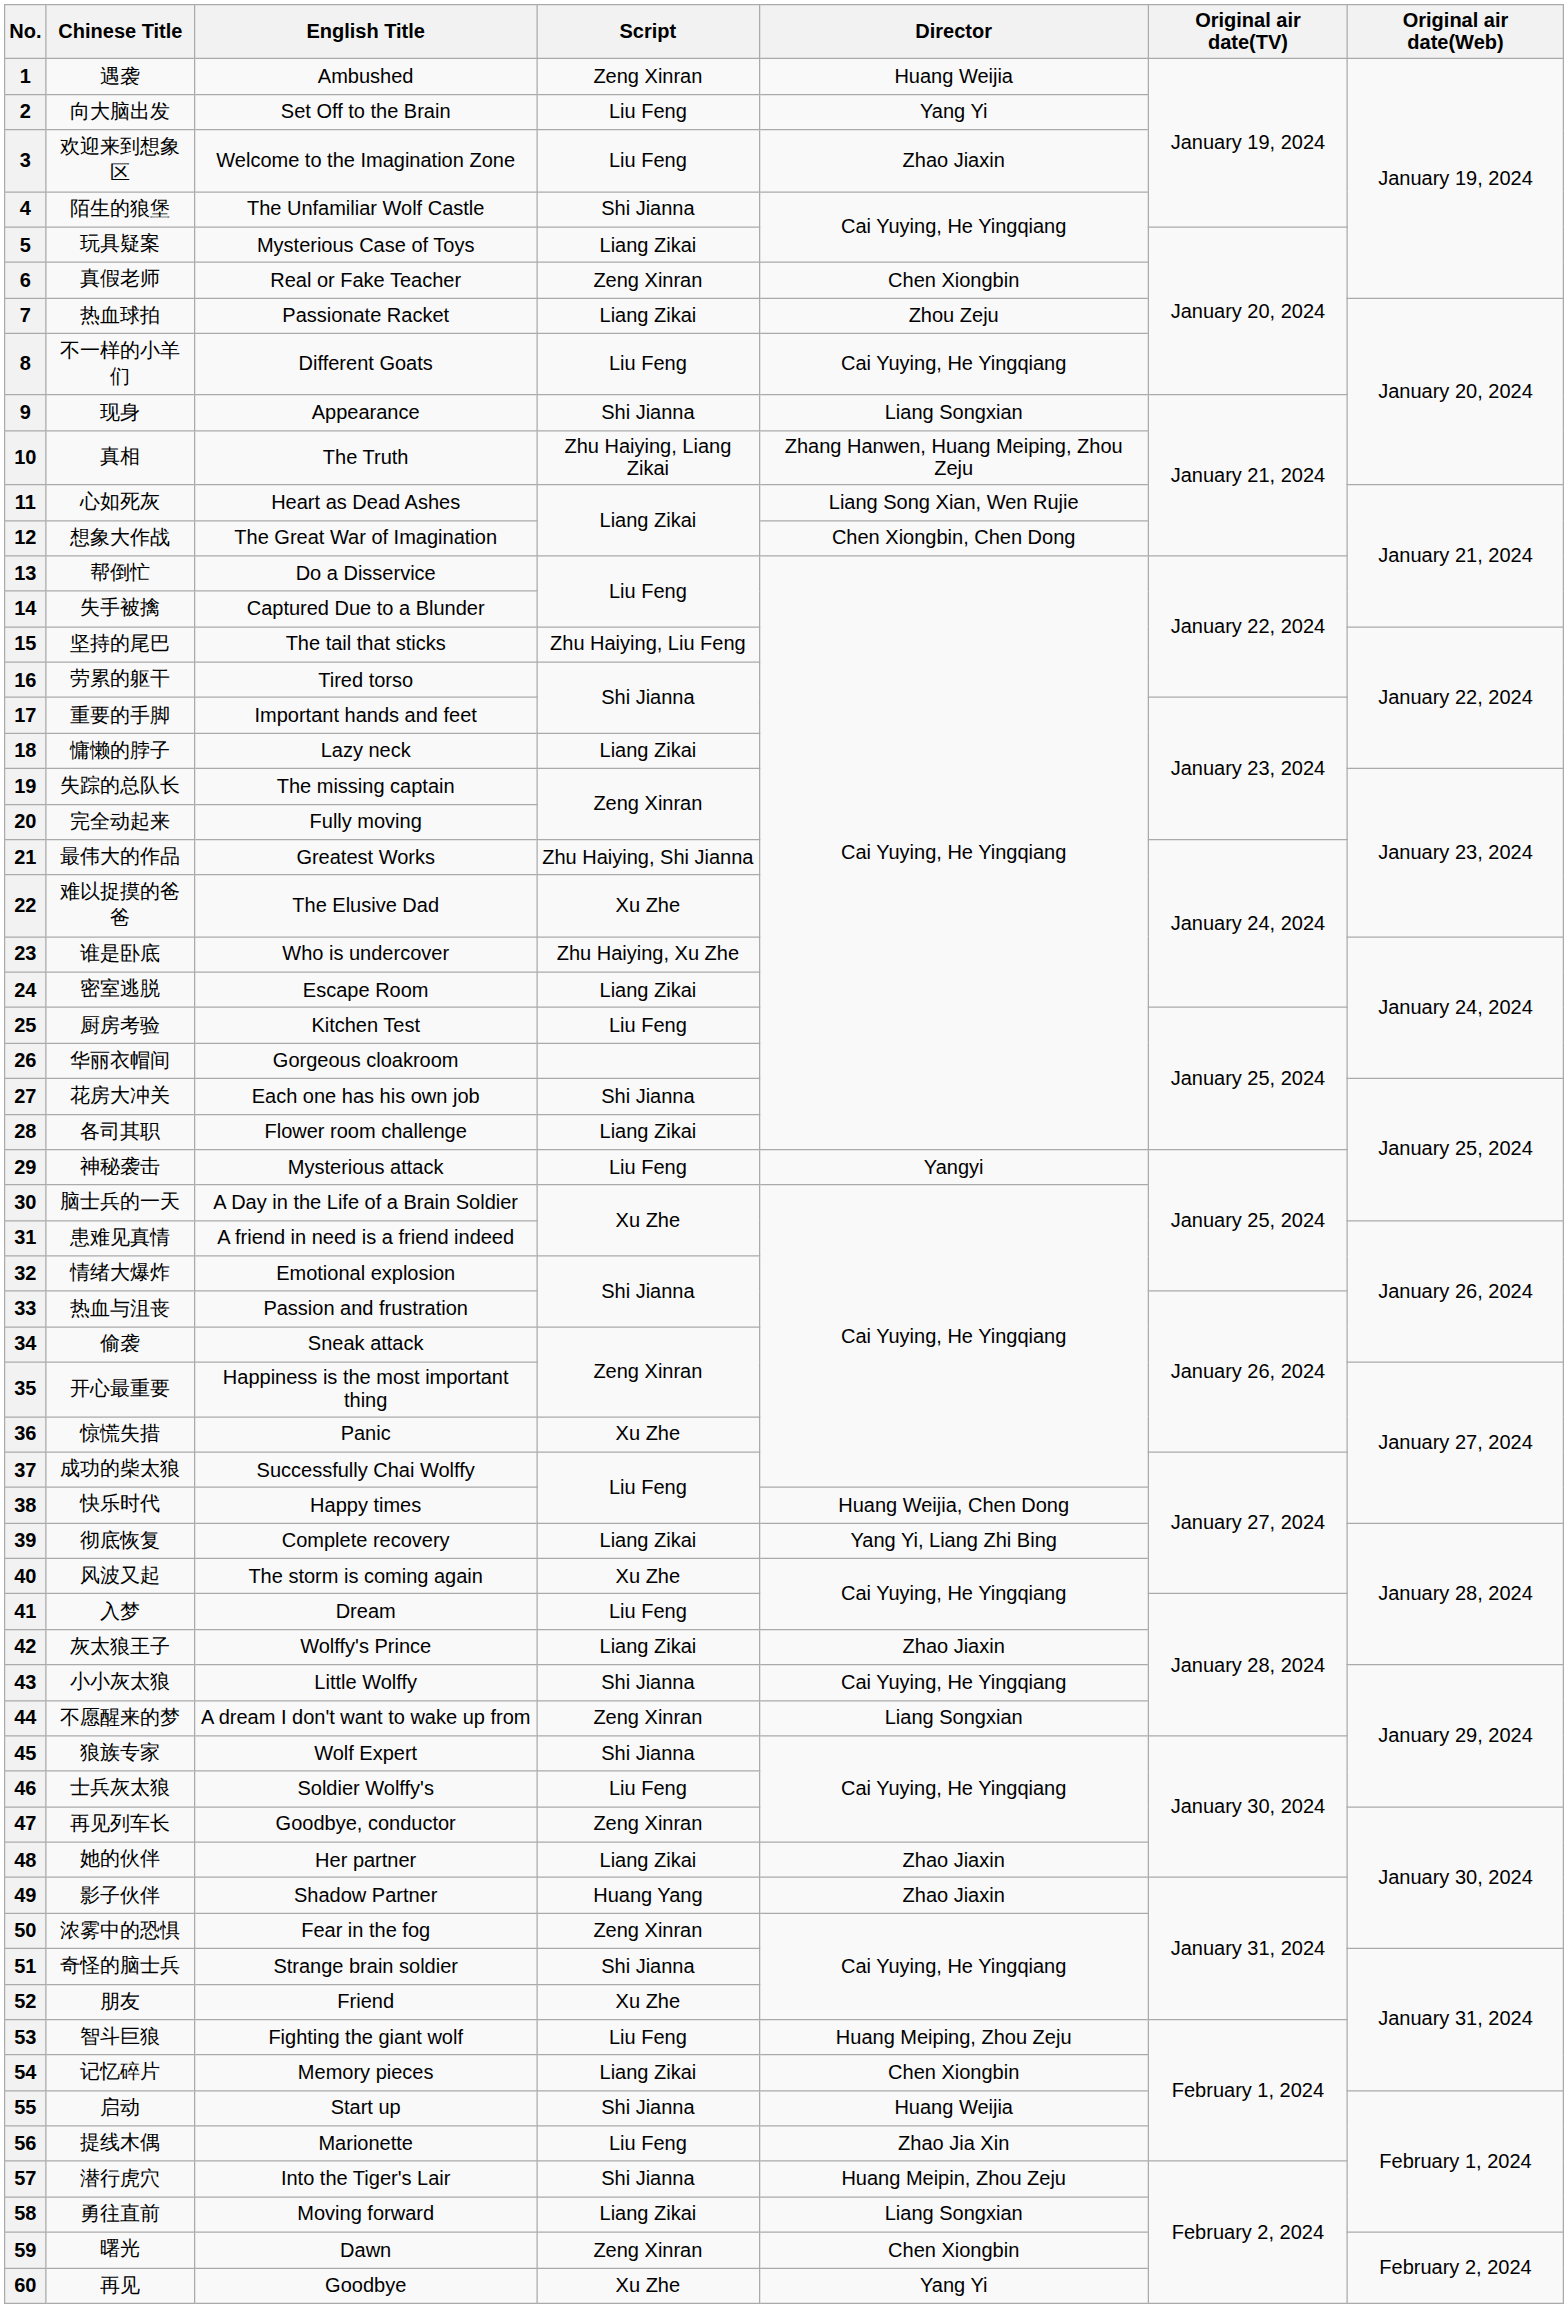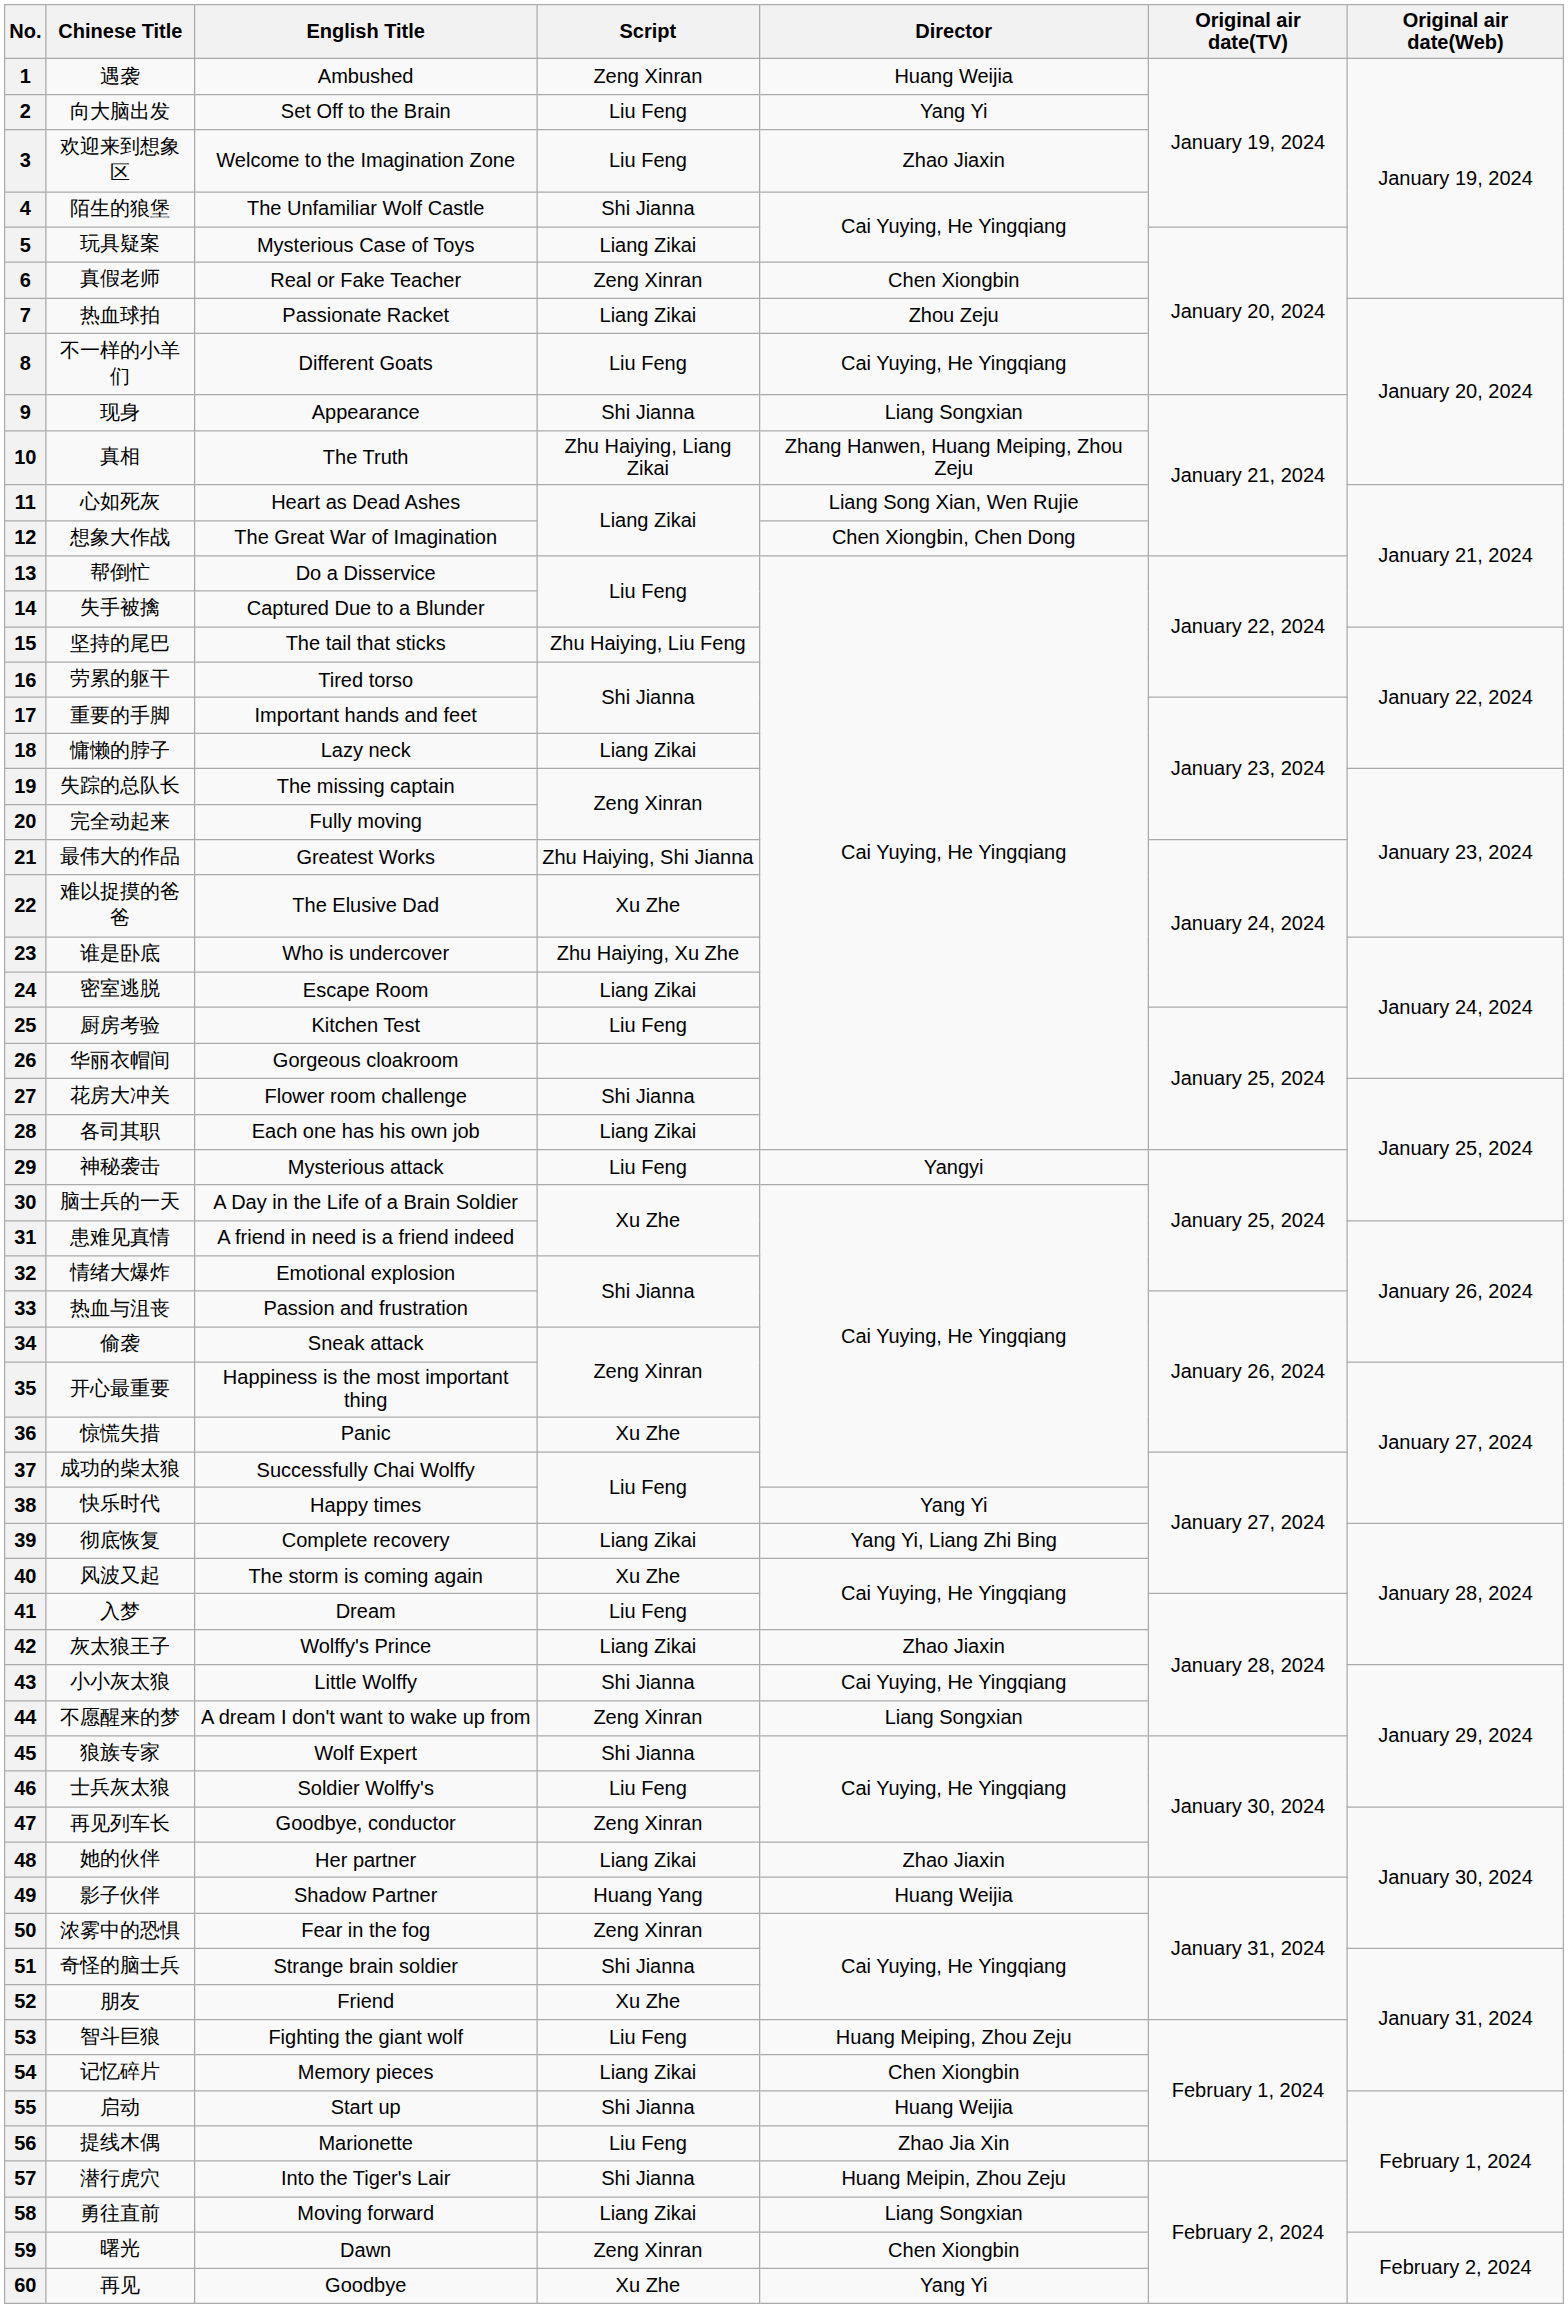27 | English Title: Each one has his own job -> Flower room challenge
28 | English Title: Flower room challenge -> Each one has his own job
38 | Director: Huang Weijia, Chen Dong -> Yang Yi
49 | Director: Zhao Jiaxin -> Huang Weijia
